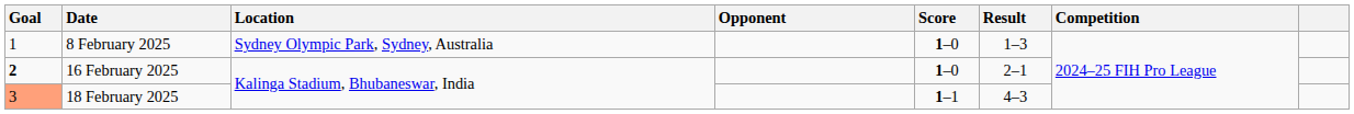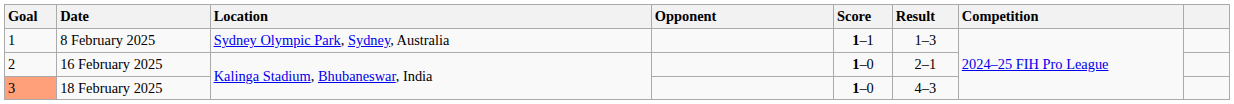8 February 2025 | Score: 1–0 -> 1–1
16 February 2025 | Goal: bold -> normal
18 February 2025 | Score: 1–1 -> 1–0
